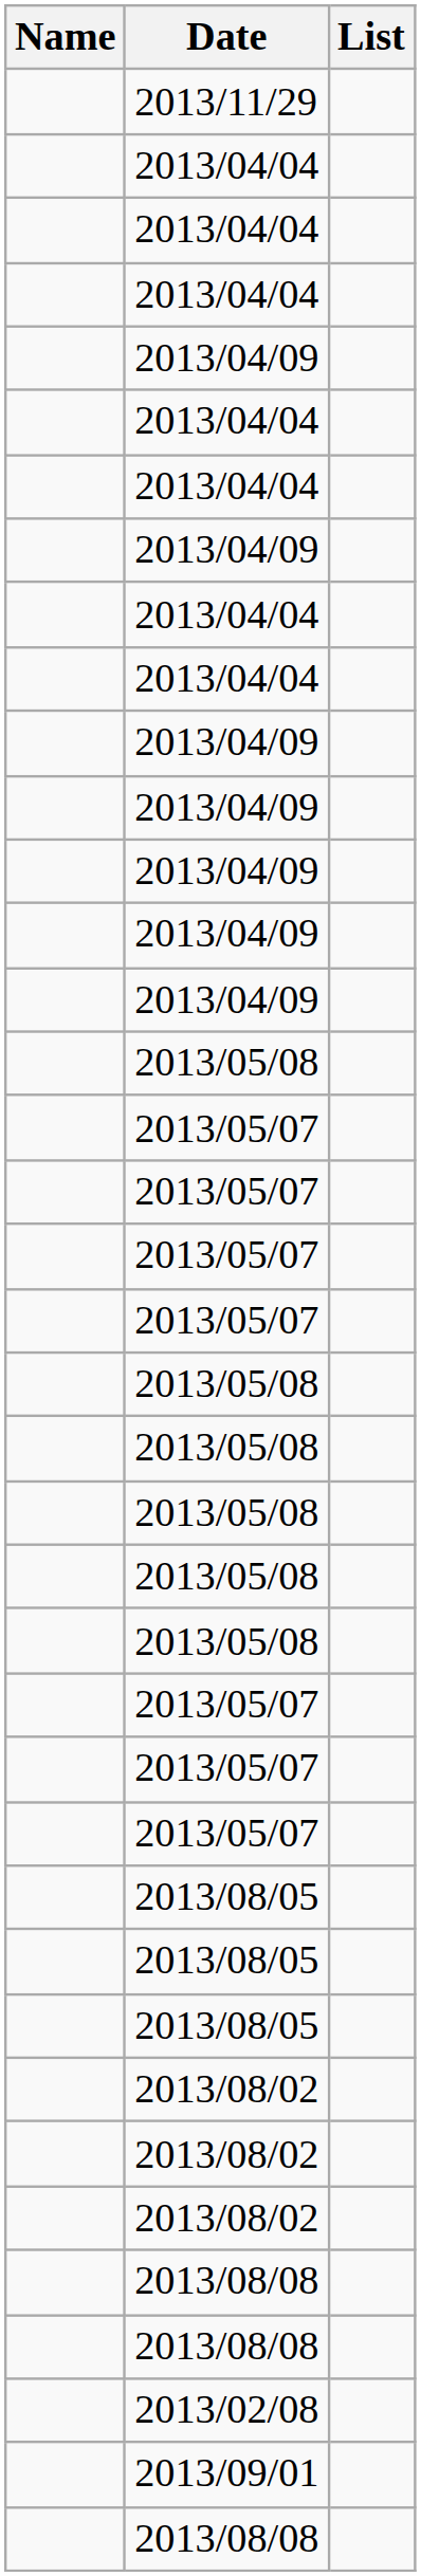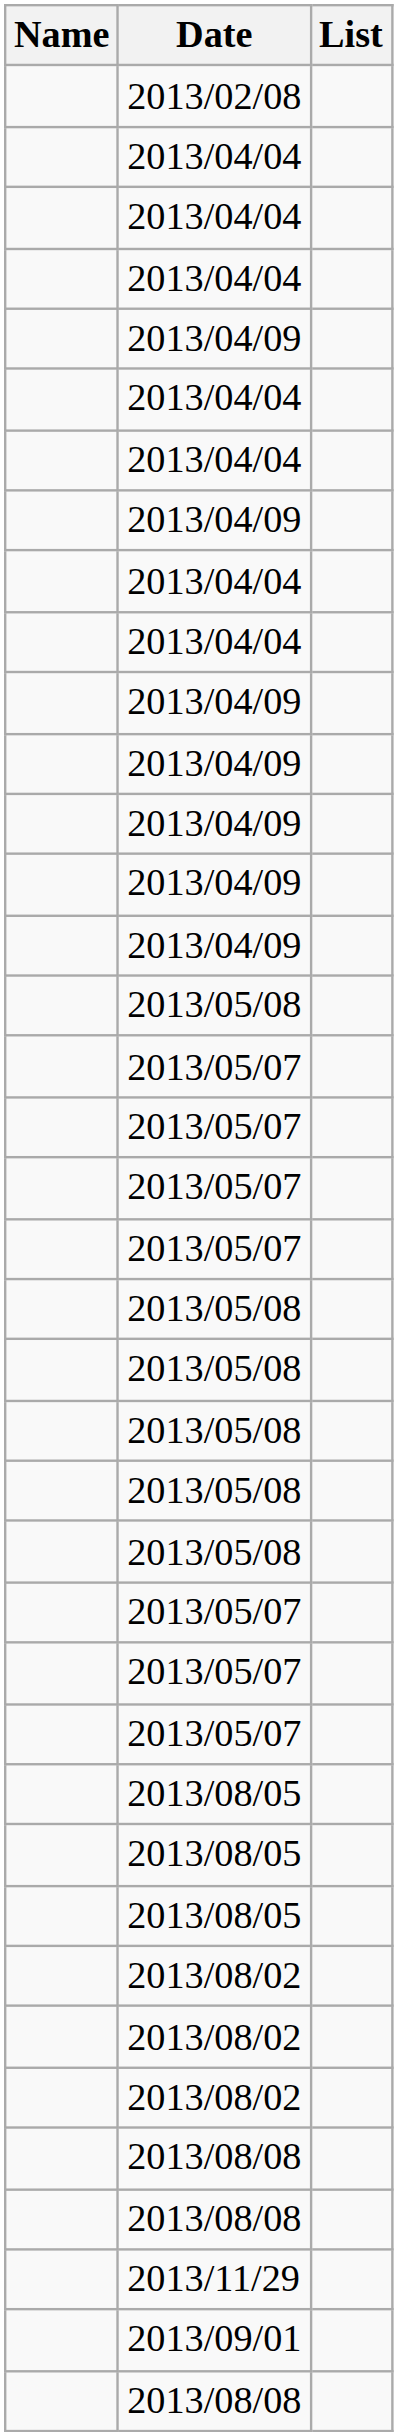rows swapped: 2013/02/08 <-> 2013/11/29
